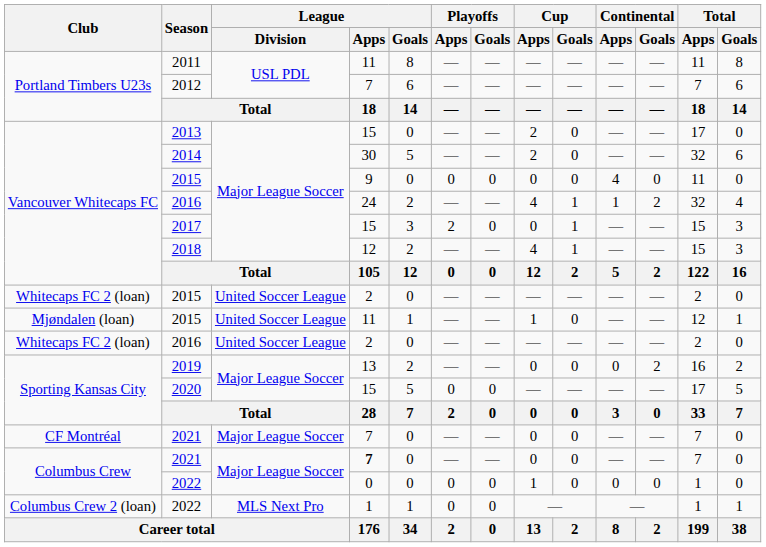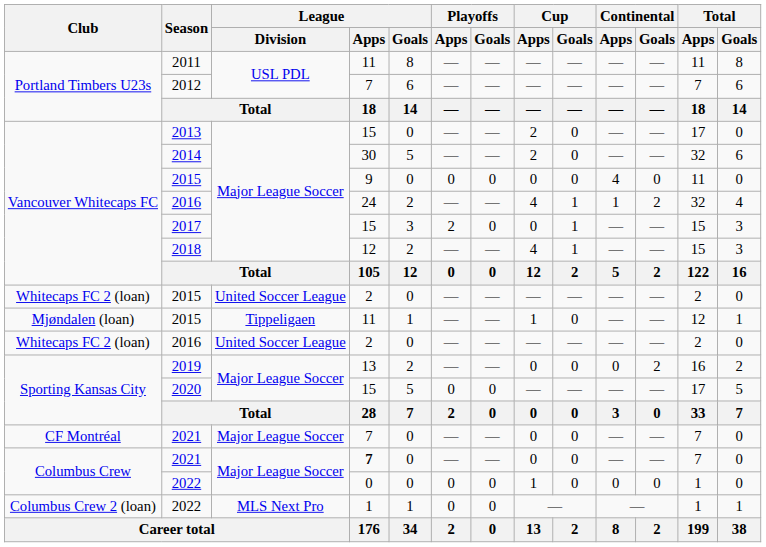Mjøndalen (loan) / 2015 | League / Division: United Soccer League -> Tippeligaen
